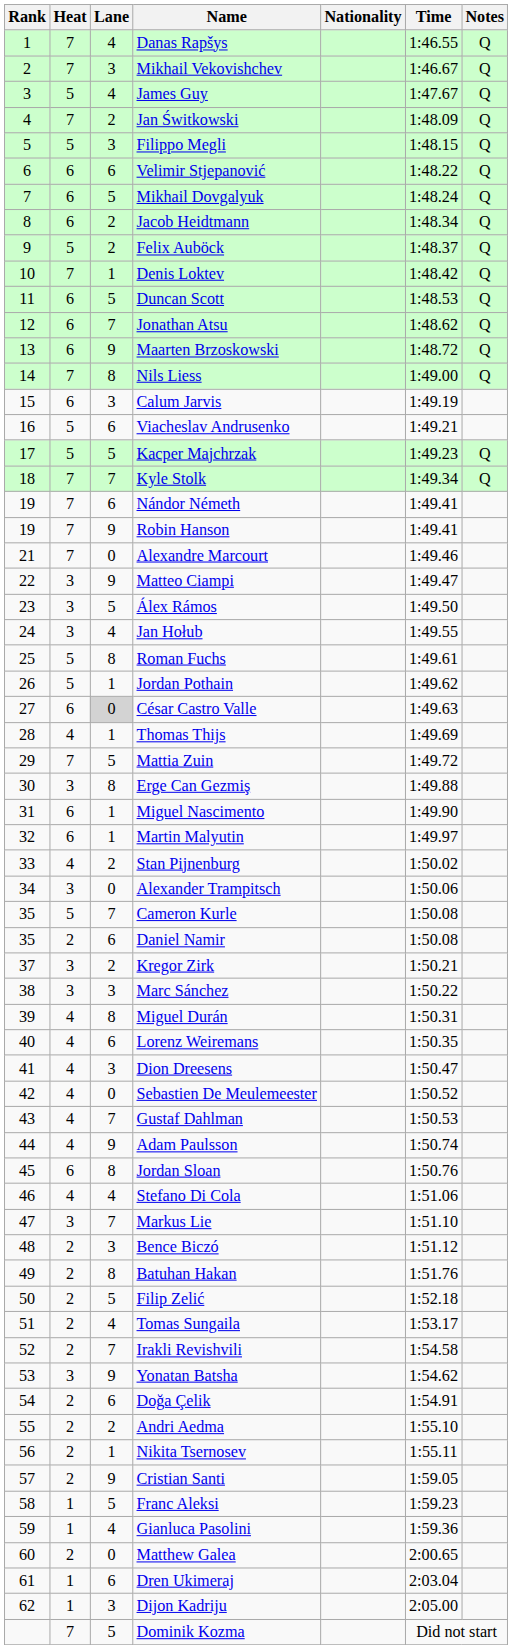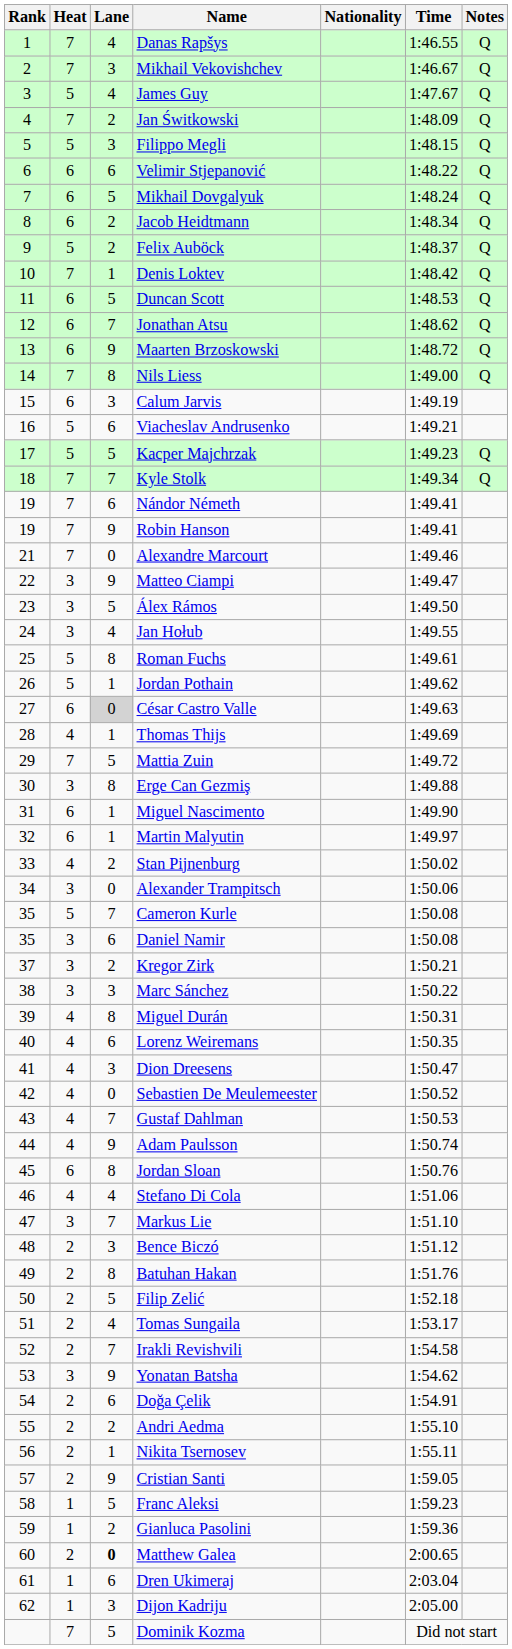Daniel Namir | Heat: 2 -> 3
Gianluca Pasolini | Lane: 4 -> 2
Matthew Galea | Lane: normal -> bold
